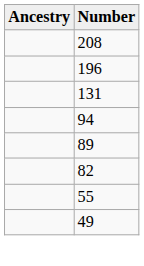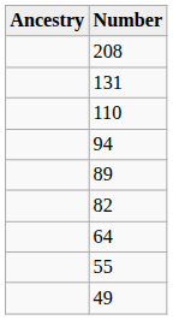- row: 196
+ row: 110
+ row: 64
